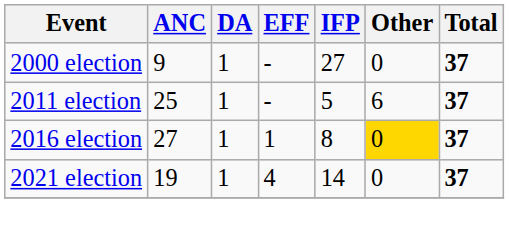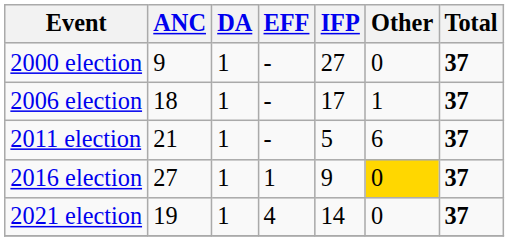+ row: 2006 election | 18 | 1 | - | 17 | 1 | 37
2011 election | ANC: 25 -> 21
2016 election | IFP: 8 -> 9
